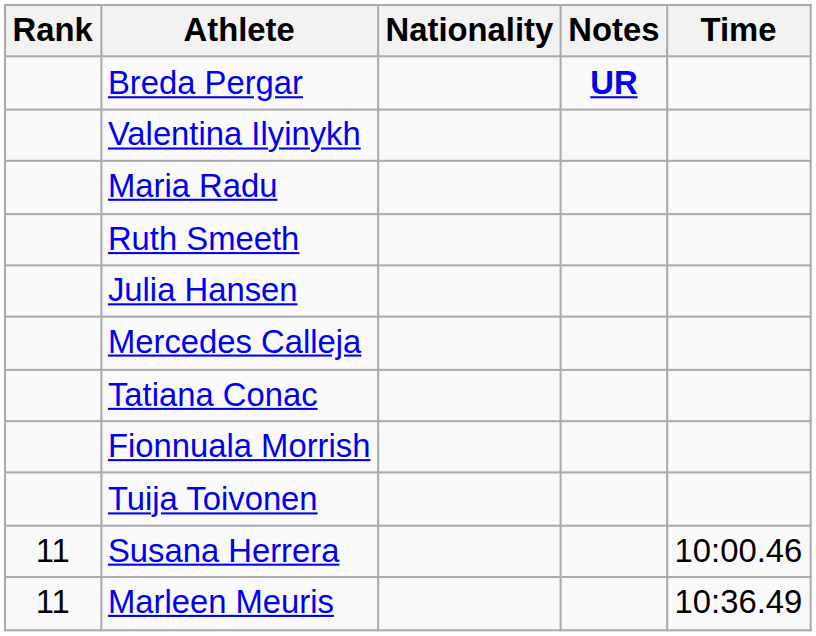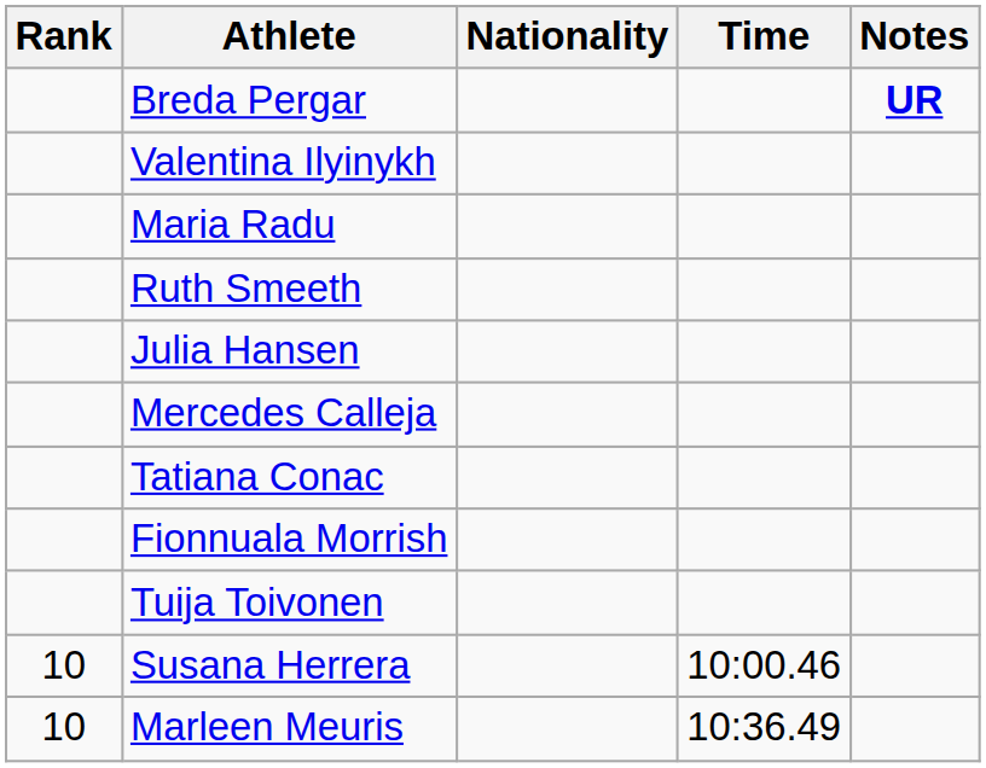columns swapped: Time <-> Notes
Susana Herrera | Rank: 11 -> 10
Marleen Meuris | Rank: 11 -> 10
